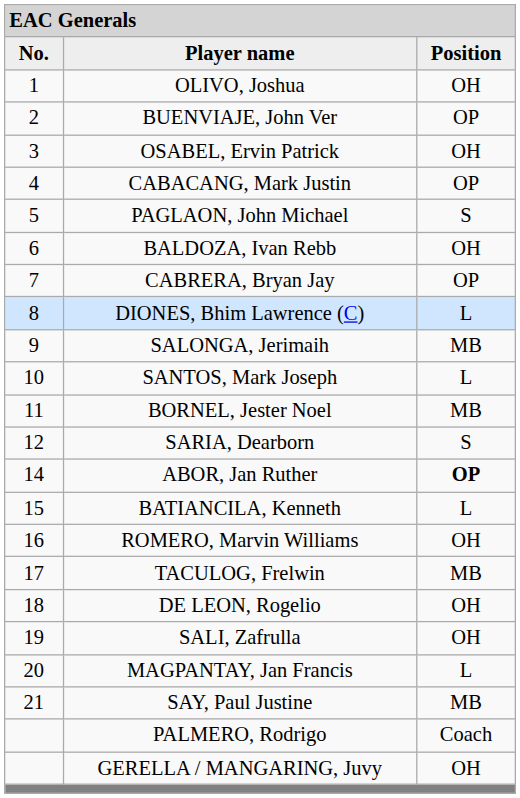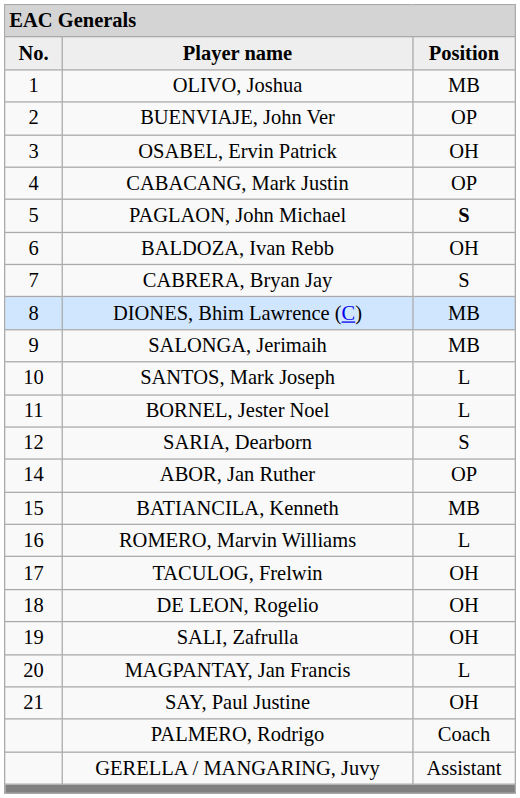OLIVO, Joshua | column 3: OH -> MB
PAGLAON, John Michael | column 3: normal -> bold
CABRERA, Bryan Jay | column 3: OP -> S
DIONES, Bhim Lawrence (C) | column 3: L -> MB
BORNEL, Jester Noel | column 3: MB -> L
ABOR, Jan Ruther | column 3: bold -> normal
BATIANCILA, Kenneth | column 3: L -> MB
ROMERO, Marvin Williams | column 3: OH -> L
TACULOG, Frelwin | column 3: MB -> OH
SAY, Paul Justine | column 3: MB -> OH
GERELLA / MANGARING, Juvy | column 3: OH -> Assistant
